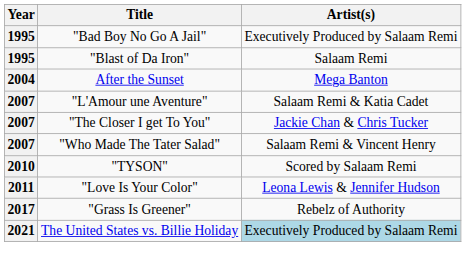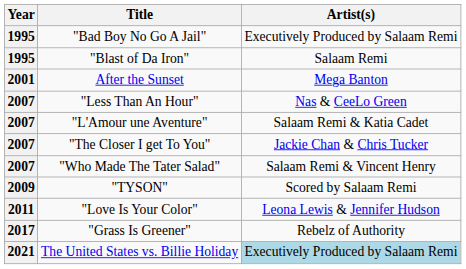After the Sunset | Year: 2004 -> 2001
+ row: 2007 | "Less Than An Hour" | Nas & CeeLo Green
"TYSON" | Year: 2010 -> 2009
